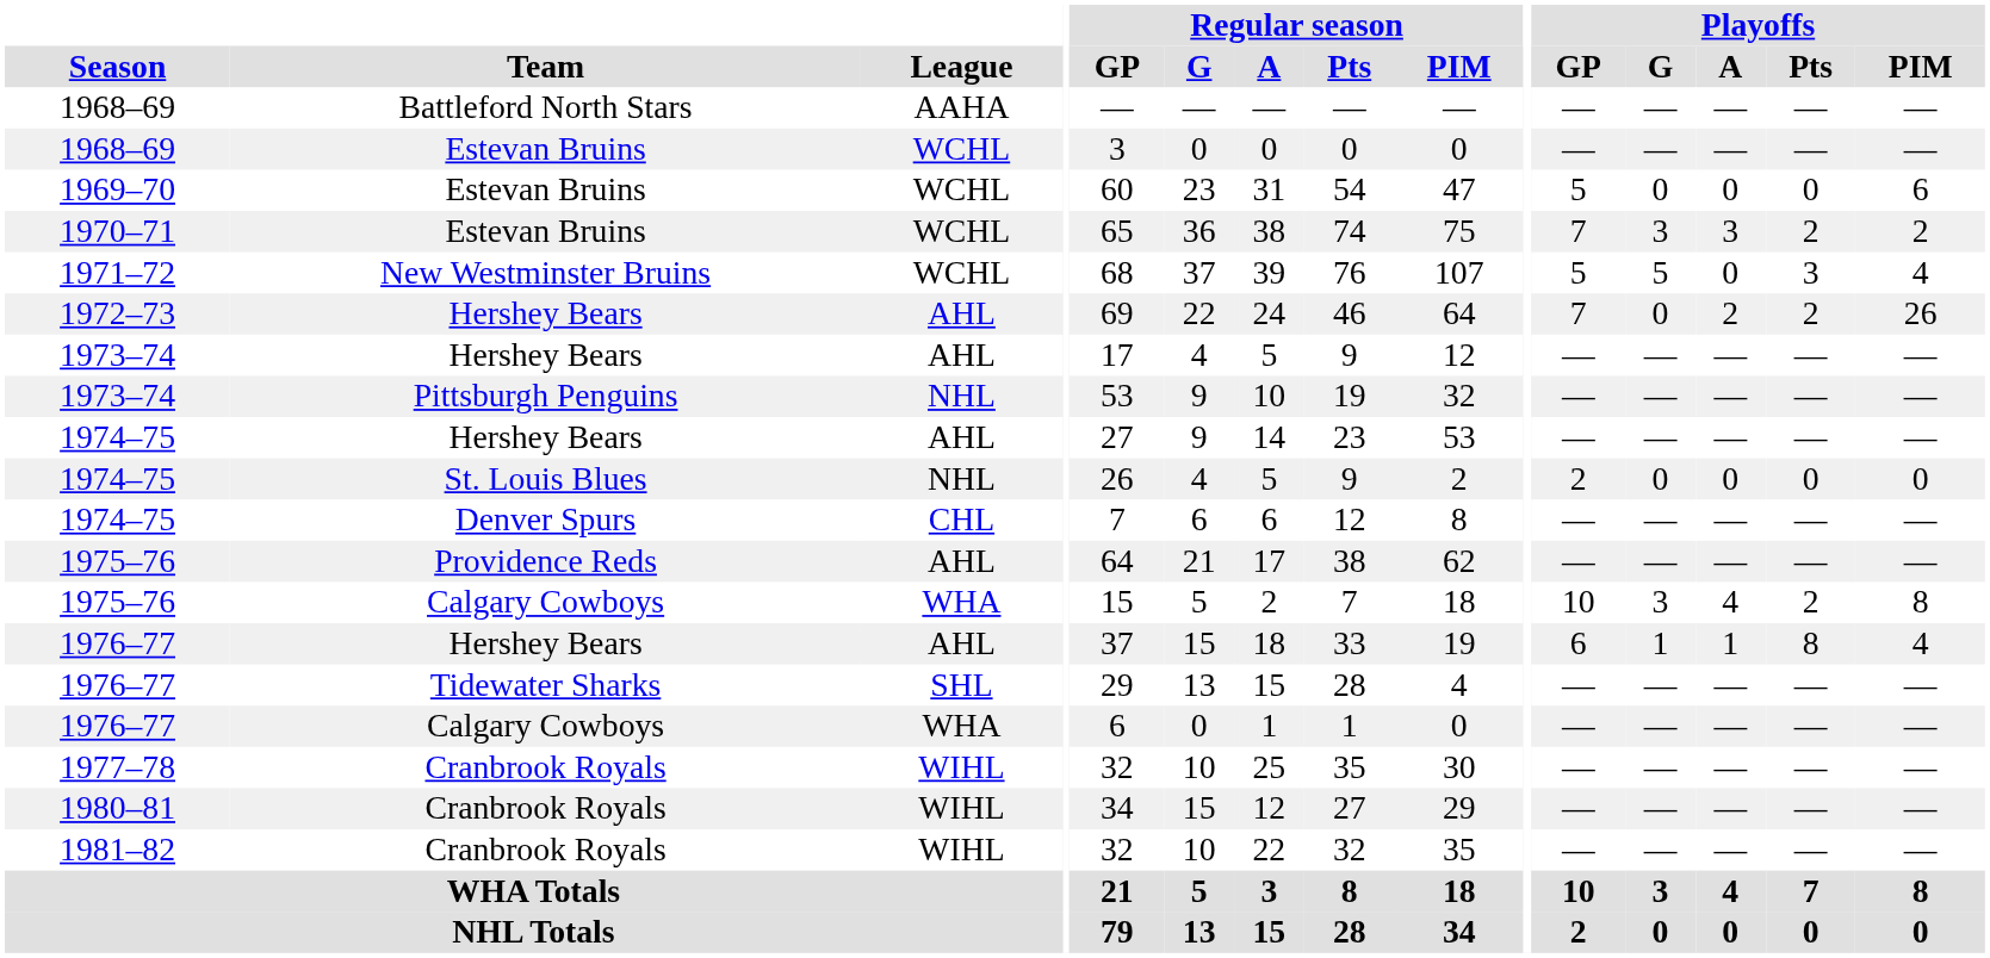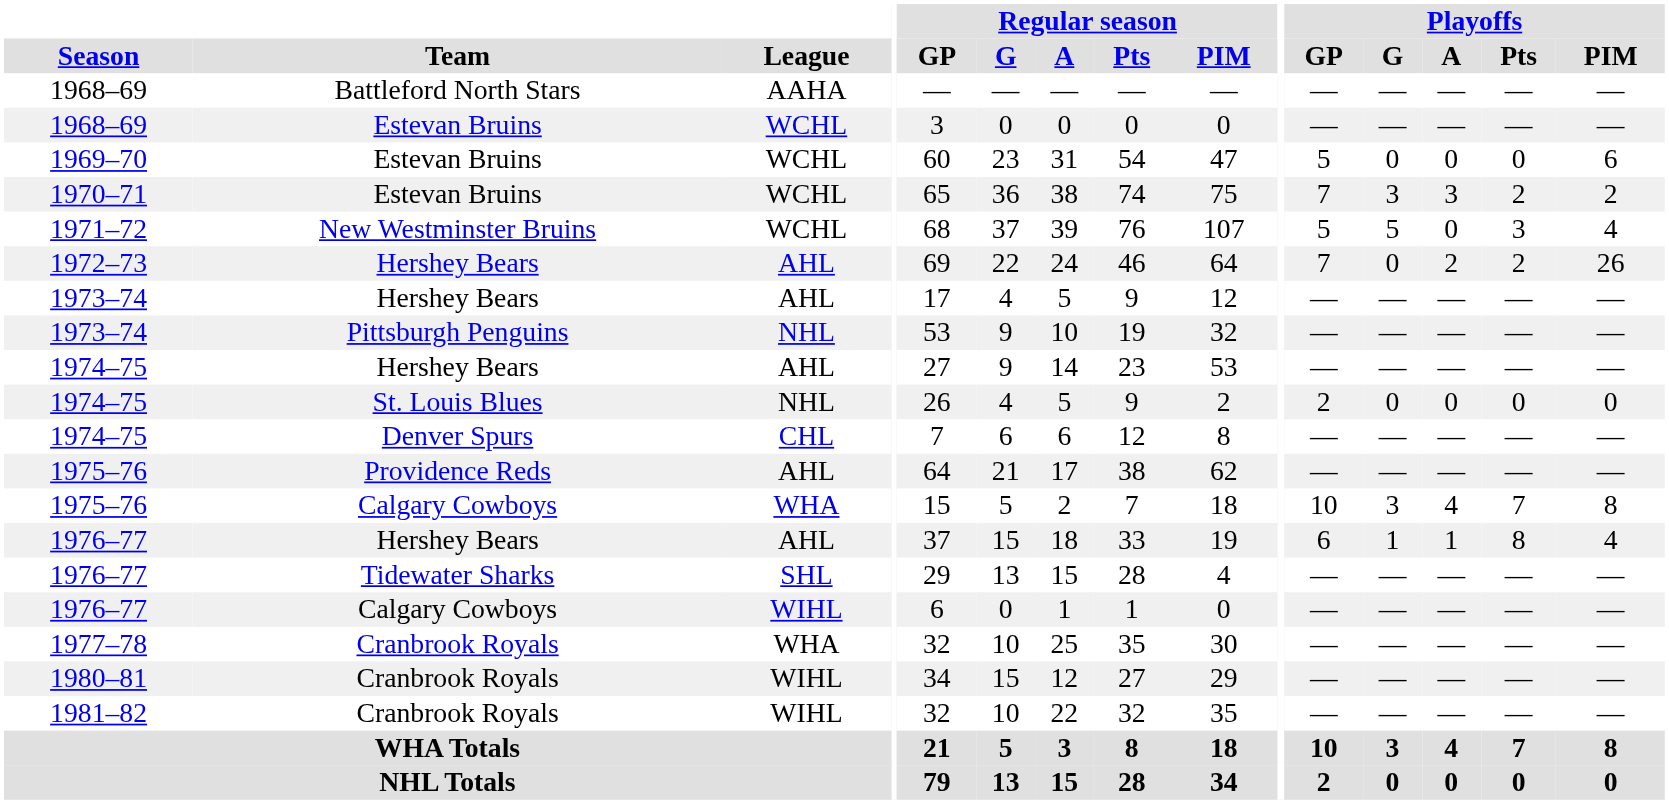1975–76 / Calgary Cowboys | Playoffs / Pts: 2 -> 7
1976–77 / Calgary Cowboys | League: WHA -> WIHL
1977–78 | League: WIHL -> WHA
